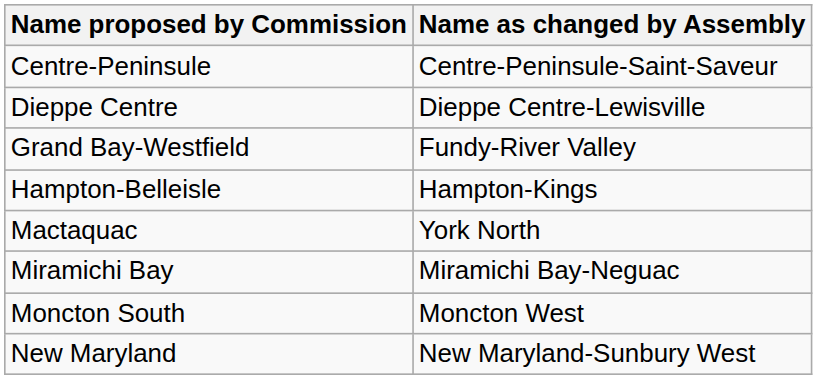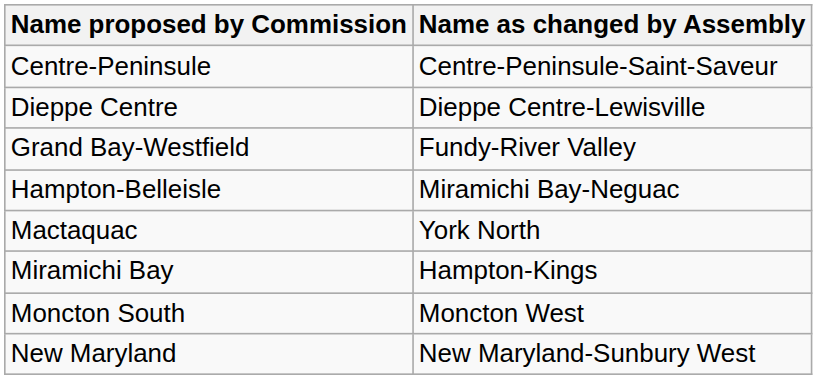Hampton-Belleisle | Name as changed by Assembly: Hampton-Kings -> Miramichi Bay-Neguac
Miramichi Bay | Name as changed by Assembly: Miramichi Bay-Neguac -> Hampton-Kings
